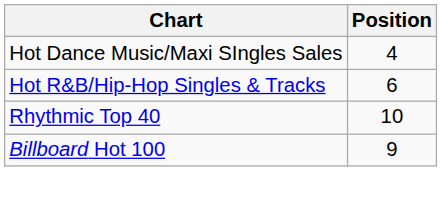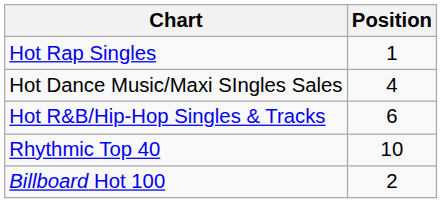+ row: Hot Rap Singles | 1
Billboard Hot 100 | Position: 9 -> 2
